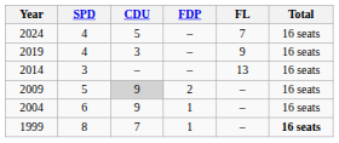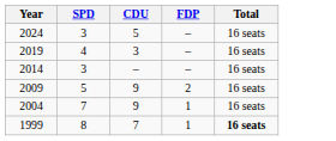- column: FL | 7 | 9 | 13 | – | – | –
2024 | SPD: 4 -> 3
2009 | CDU: lightgrey background -> no background
2004 | SPD: 6 -> 7
